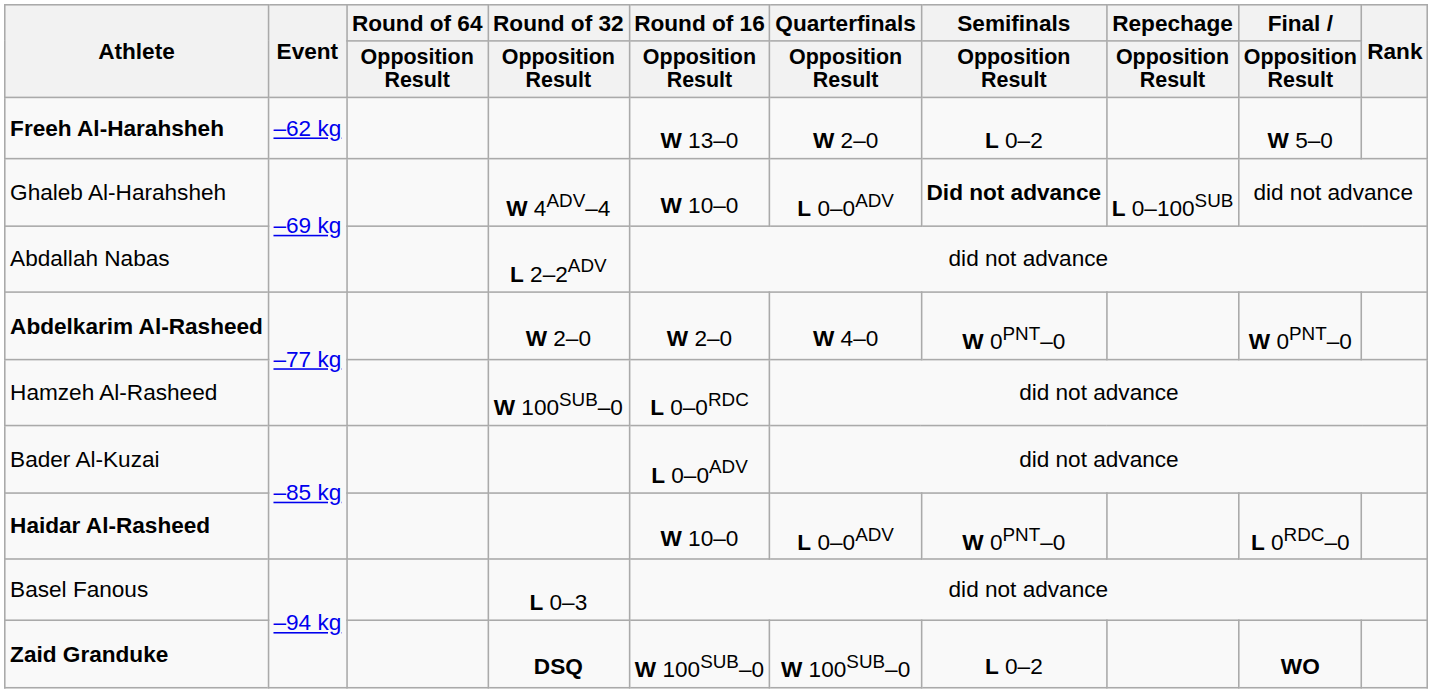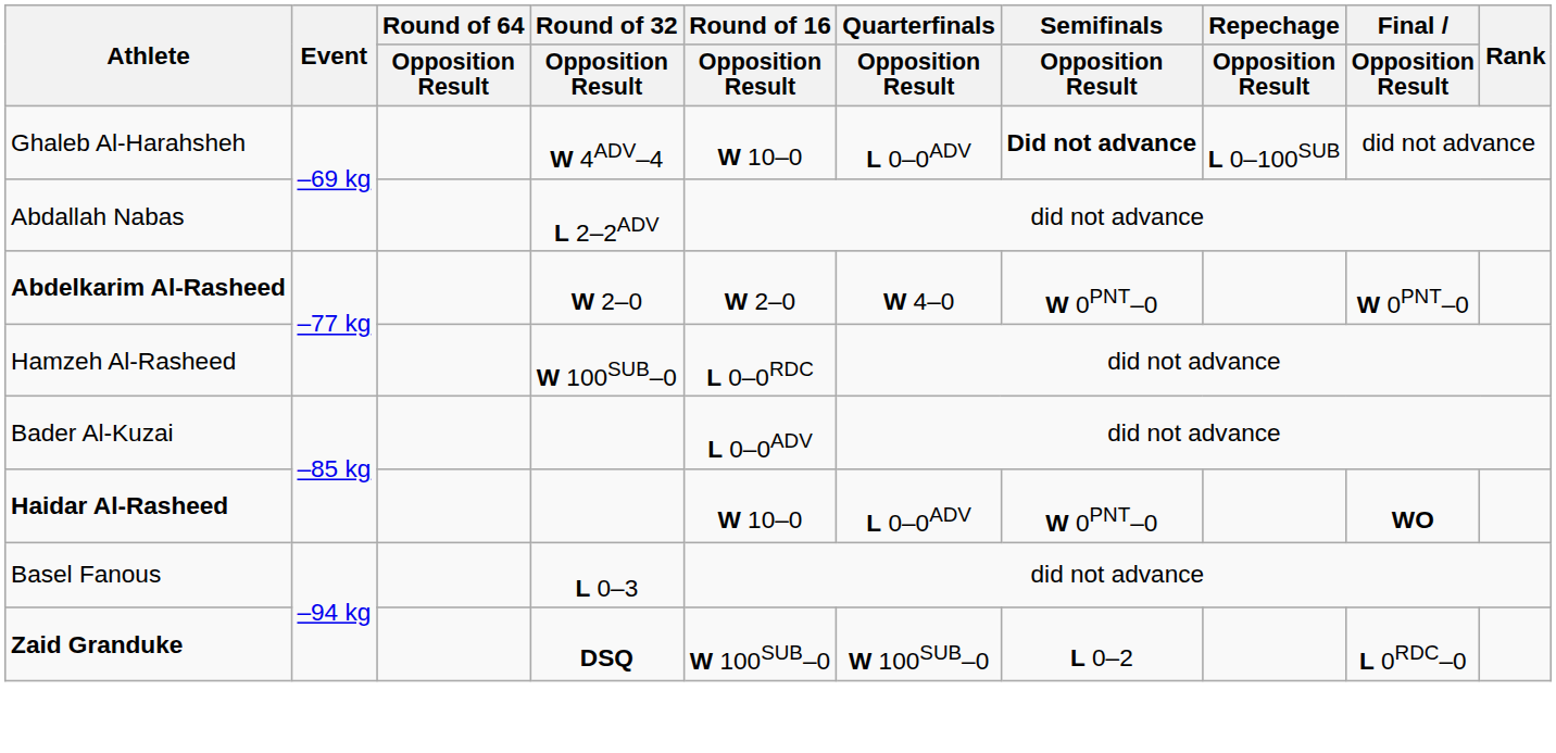- row: Freeh Al-Harahsheh | –62 kg | W 13–0 | W 2–0 | L 0–2 | W 5–0
Haidar Al-Rasheed | Final / Opposition Result: L 0RDC–0 -> WO
Zaid Granduke | Final / Opposition Result: WO -> L 0RDC–0
